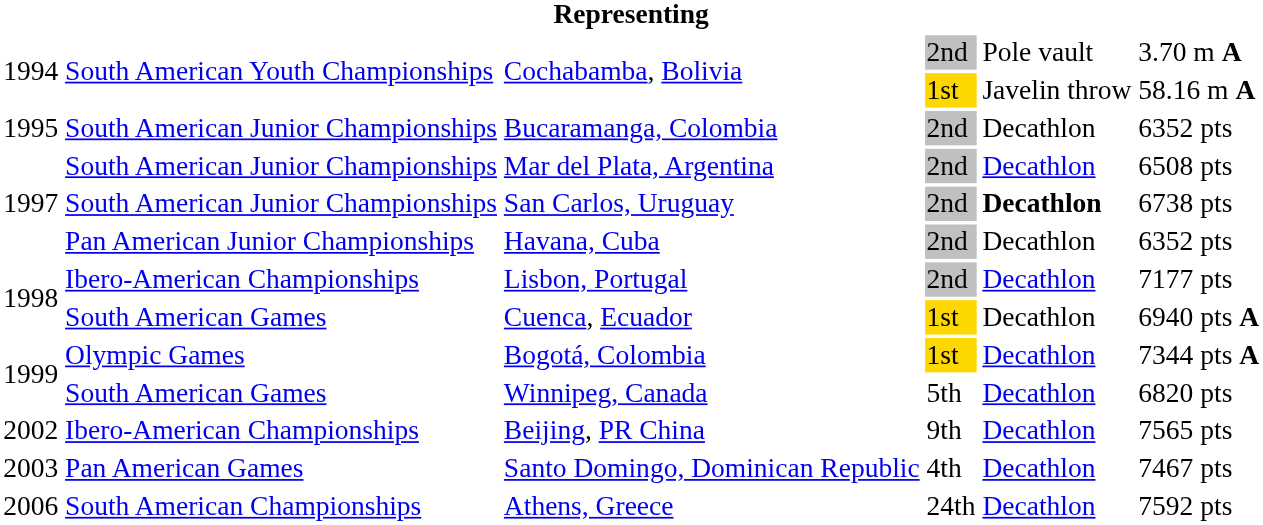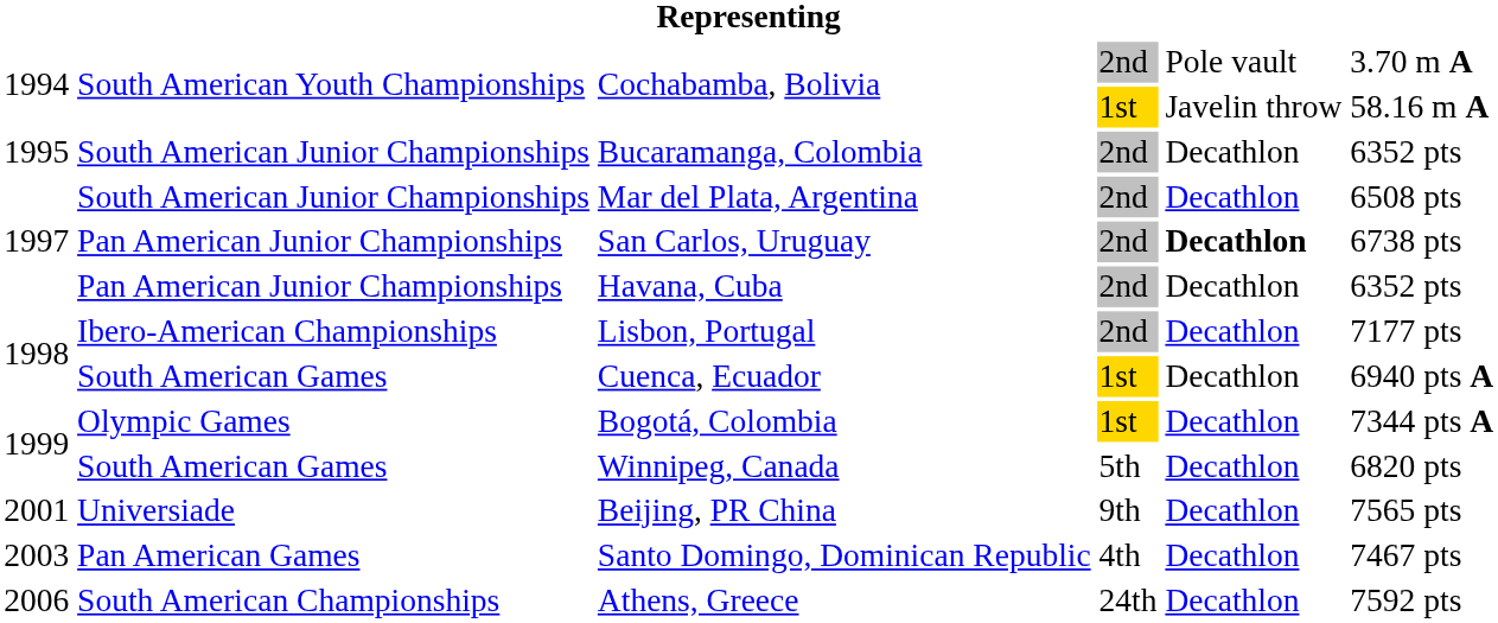San Carlos, Uruguay | column 2: South American Junior Championships -> Pan American Junior Championships
Beijing, PR China | column 1: 2002 -> 2001
Beijing, PR China | column 2: Ibero-American Championships -> Universiade
